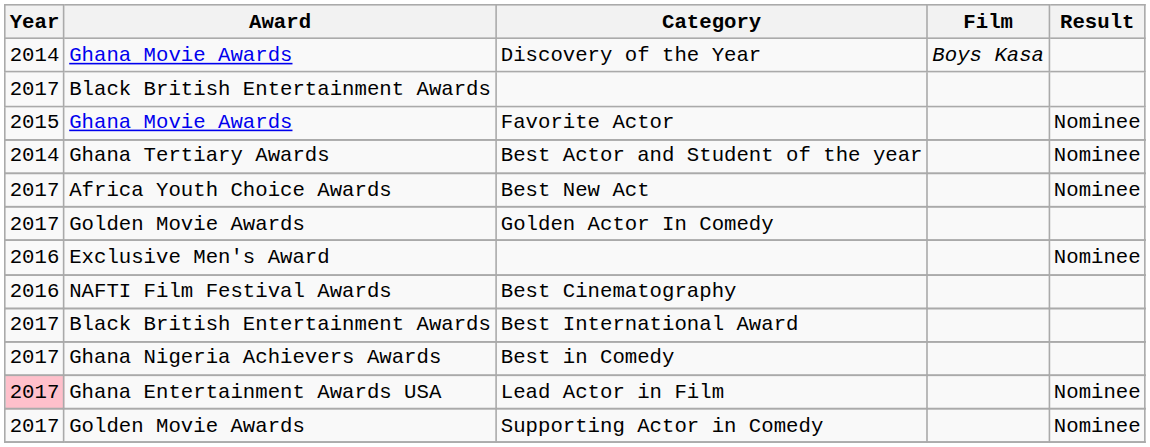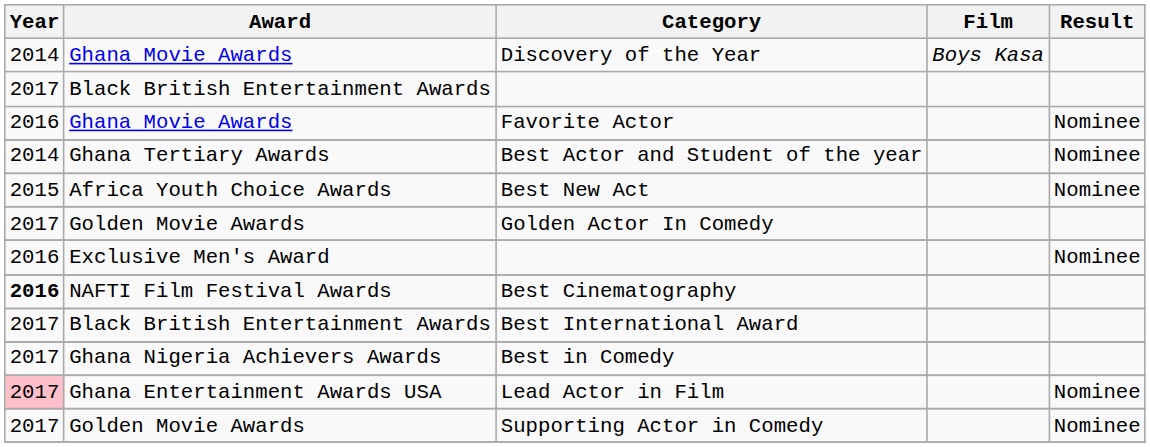Favorite Actor | Year: 2015 -> 2016
Best New Act | Year: 2017 -> 2015
Best Cinematography | Year: normal -> bold
